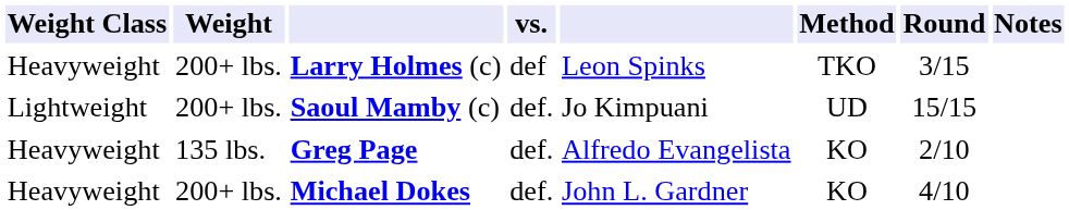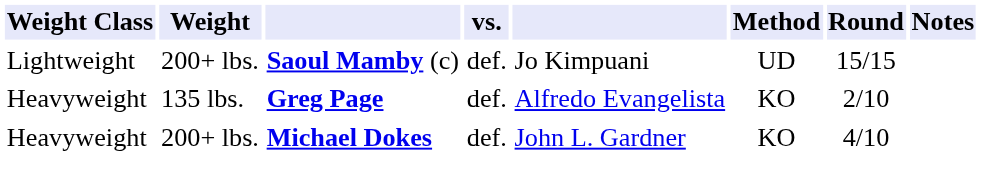- row: Heavyweight | 200+ lbs. | Larry Holmes (c) | def | Leon Spinks | TKO | 3/15
